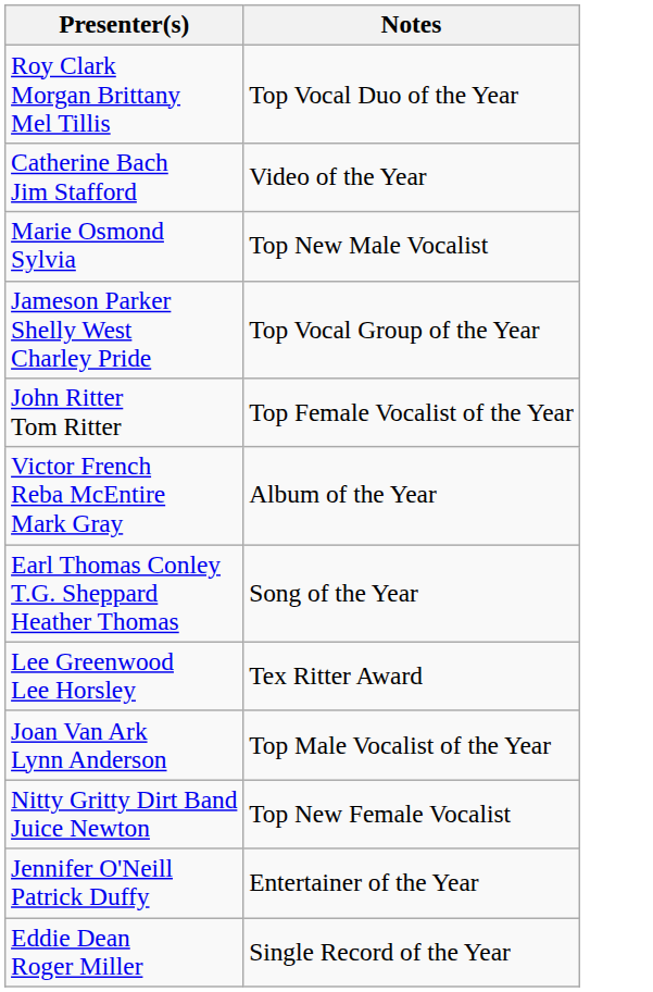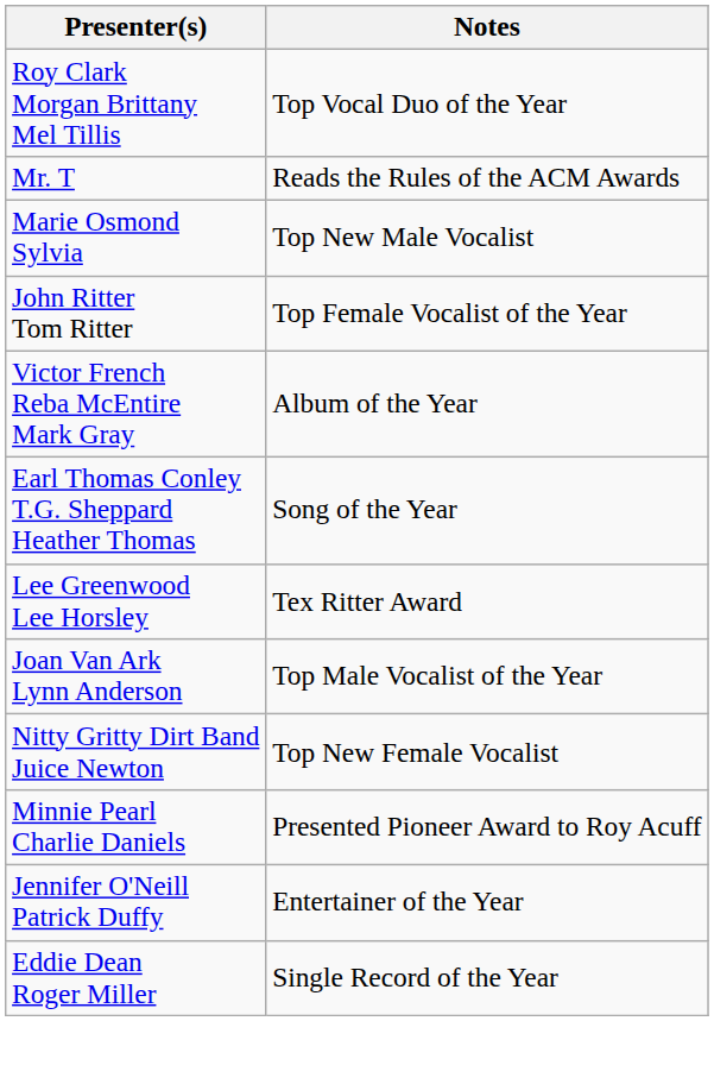+ row: Mr. T | Reads the Rules of the ACM Awards
- row: Catherine Bach Jim Stafford | Video of the Year
- row: Jameson Parker Shelly West Charley Pride | Top Vocal Group of the Year
+ row: Minnie Pearl Charlie Daniels | Presented Pioneer Award to Roy Acuff
